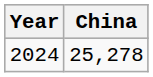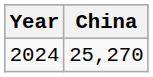2024 | China: 25,278 -> 25,270
